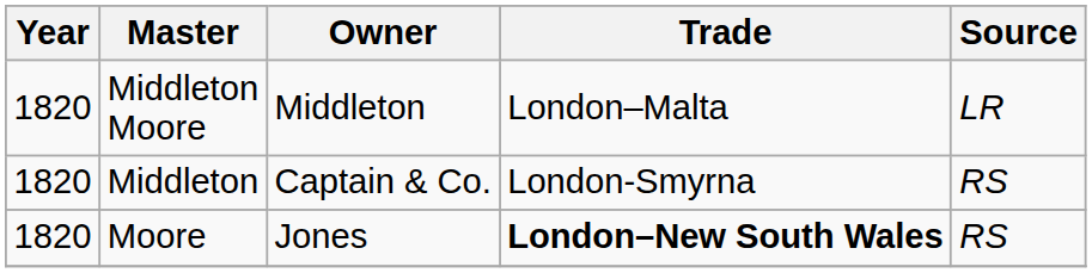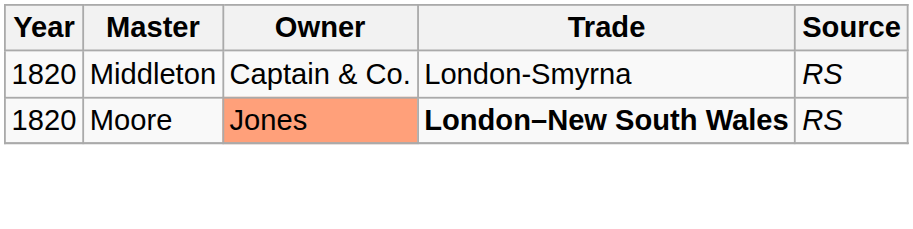- row: 1820 | Middleton Moore | Middleton | London–Malta | LR
Moore | Owner: no background -> lightsalmon background
